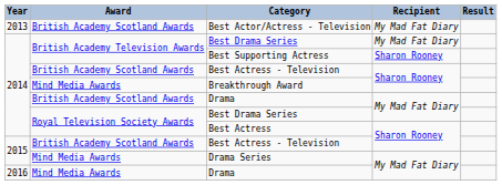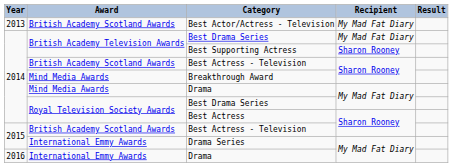2014 / Drama | Award: British Academy Scotland Awards -> Mind Media Awards
Drama Series | Award: Mind Media Awards -> International Emmy Awards
2016 / Drama | Award: Mind Media Awards -> International Emmy Awards
